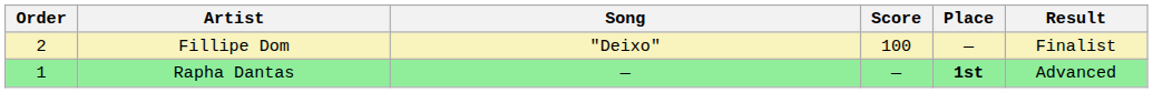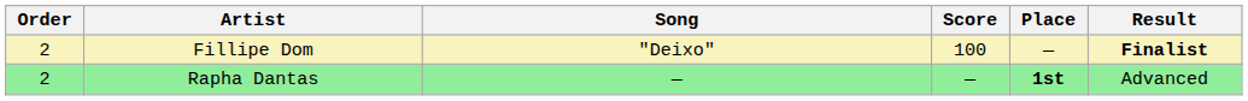Fillipe Dom | Result: normal -> bold
Rapha Dantas | Order: 1 -> 2
